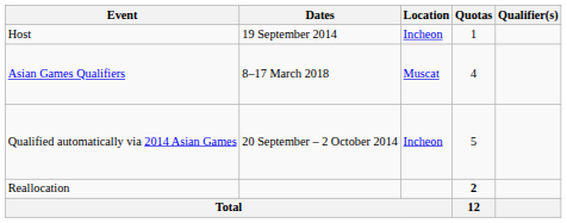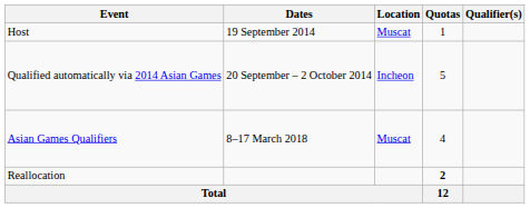Host | Location: Incheon -> Muscat
rows swapped: Qualified automatically via 2014 Asian Games <-> Asian Games Qualifiers
